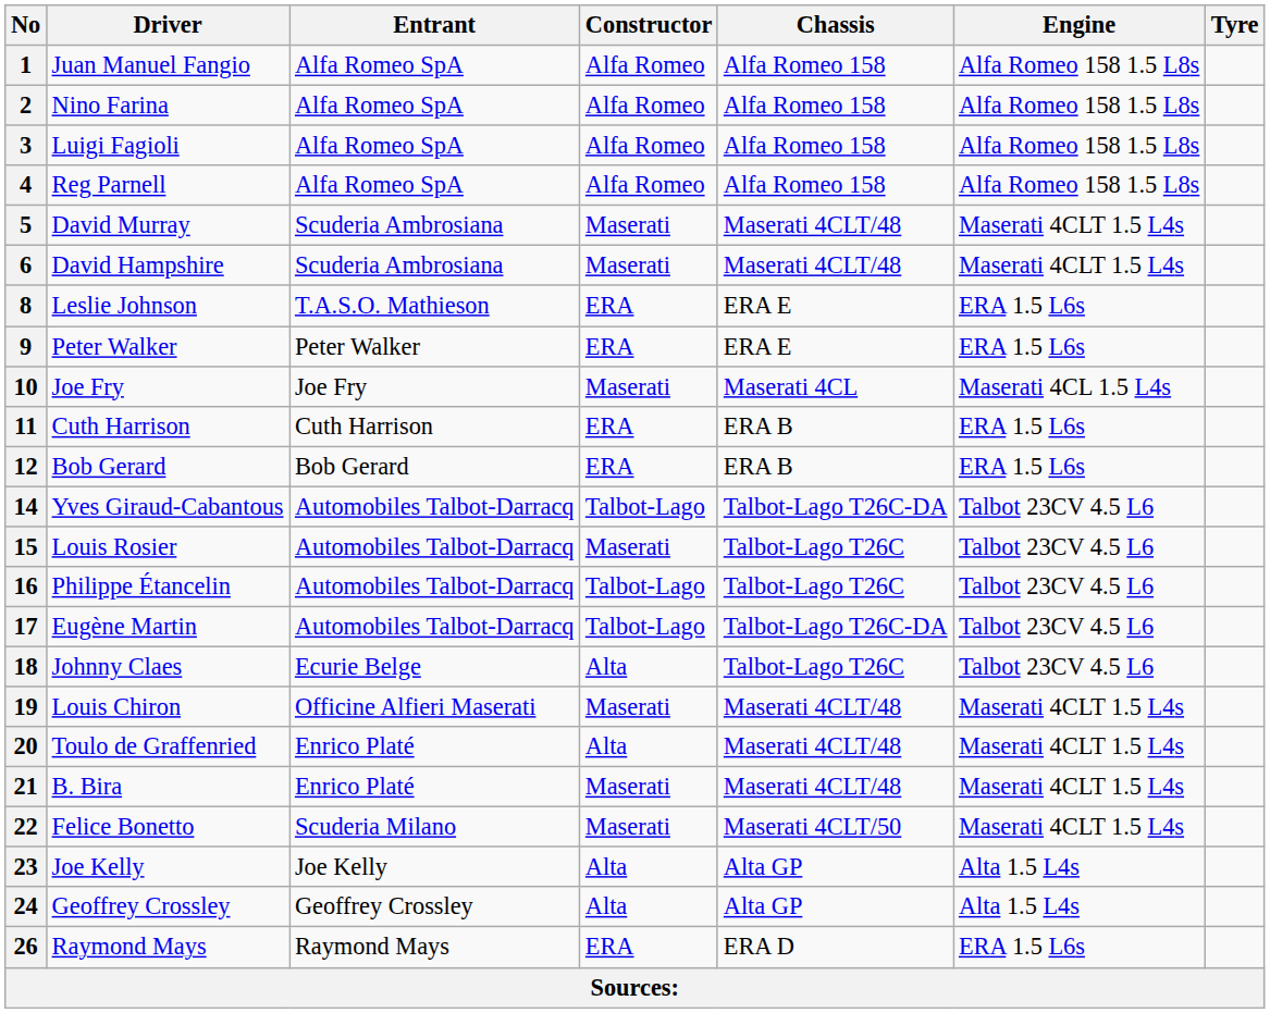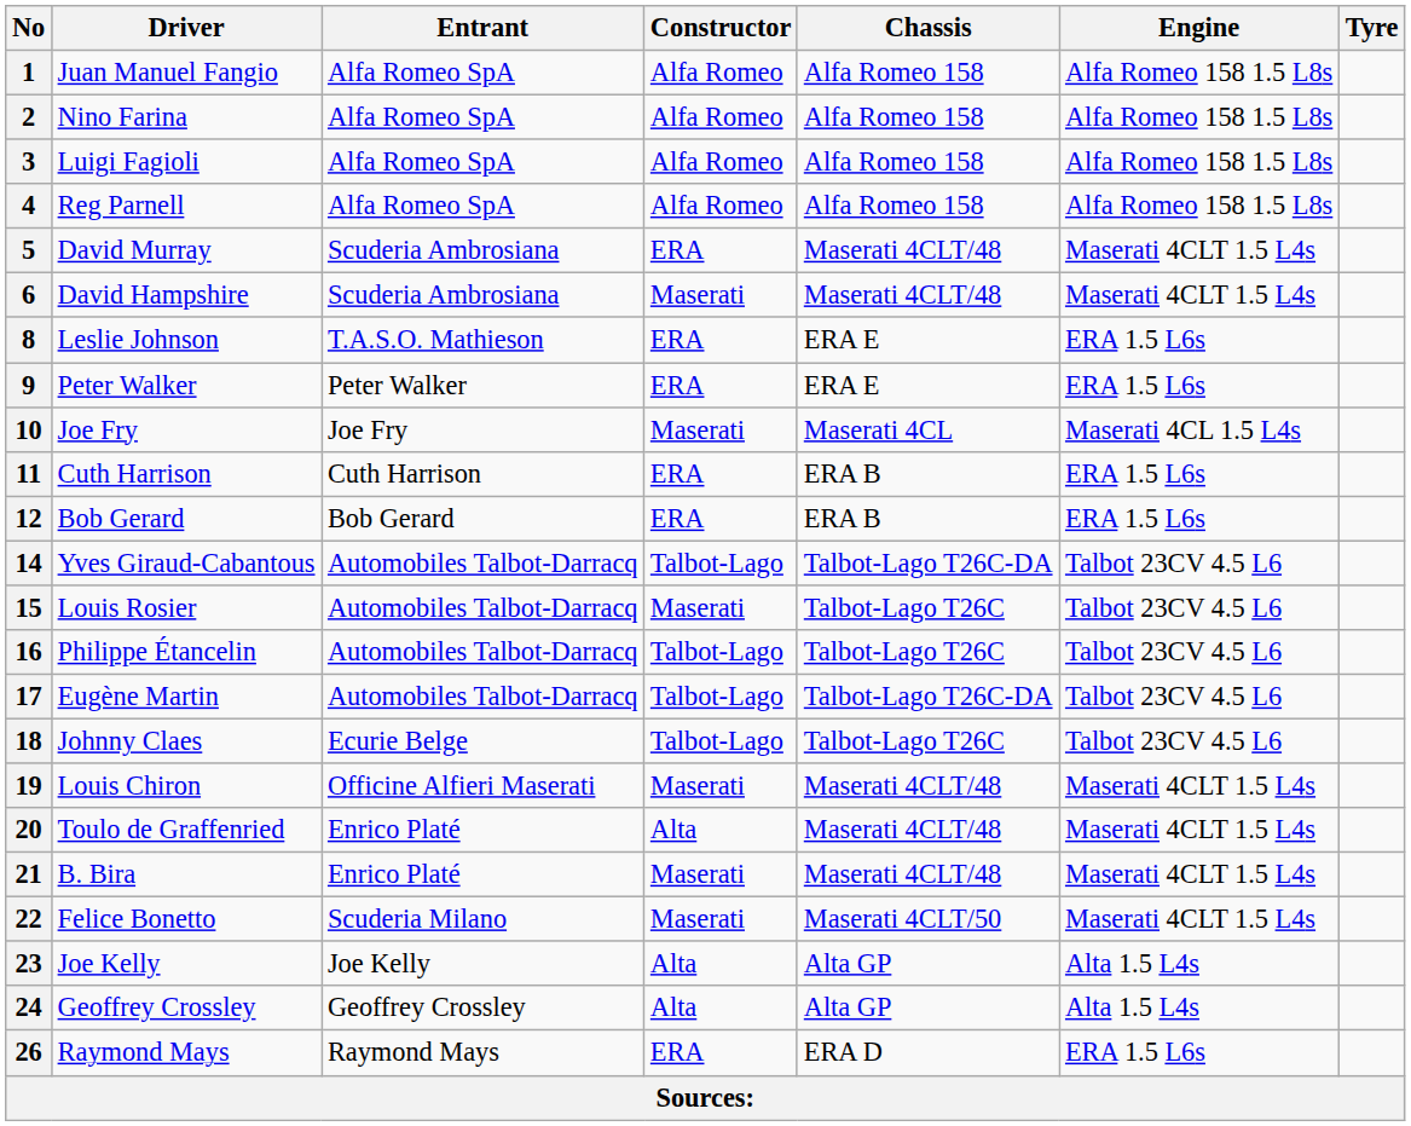5 | Constructor: Maserati -> ERA
18 | Constructor: Alta -> Talbot-Lago
